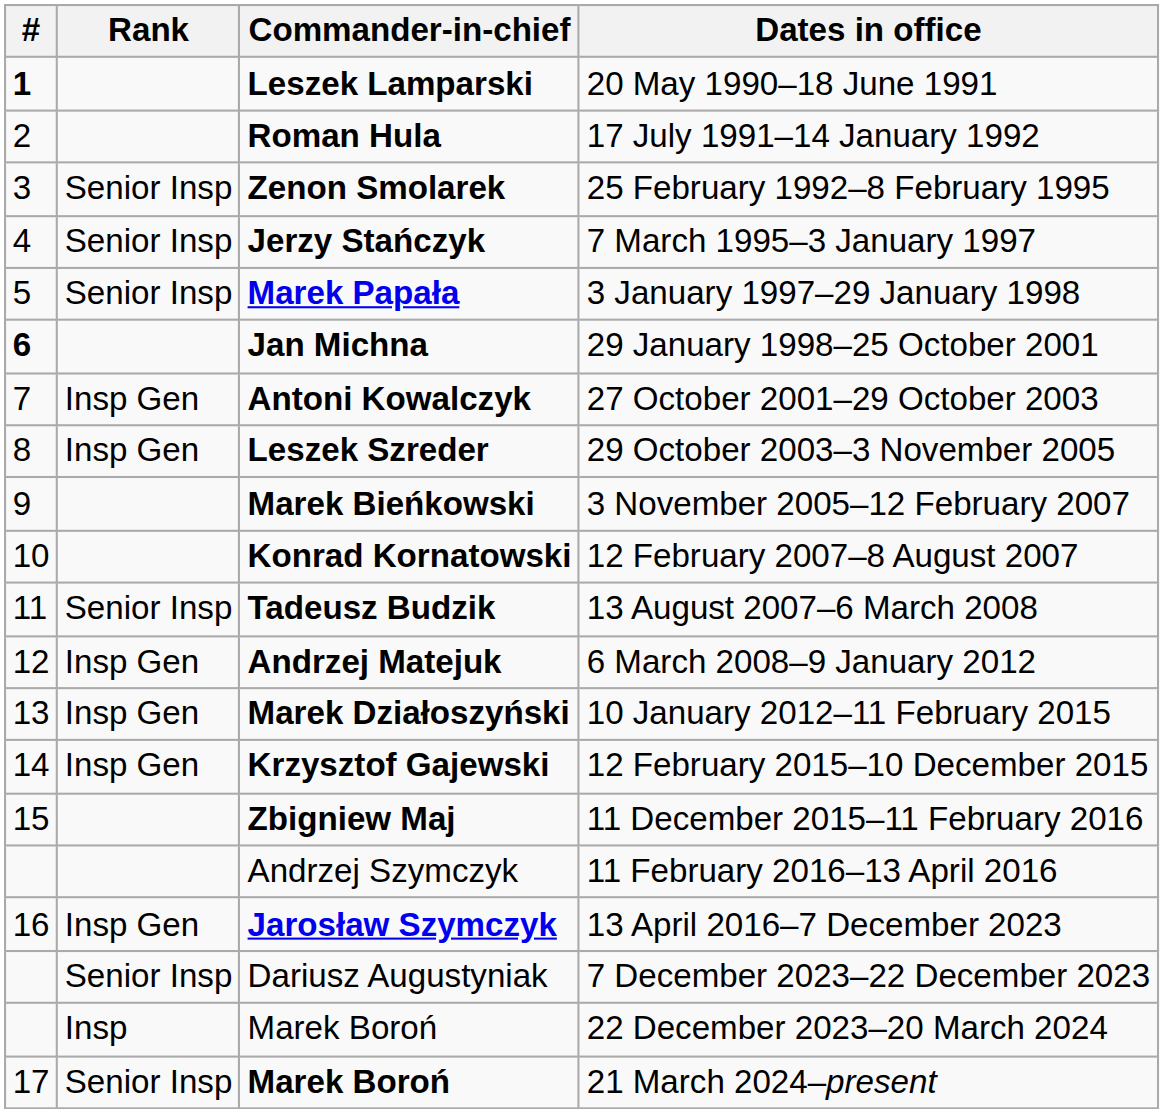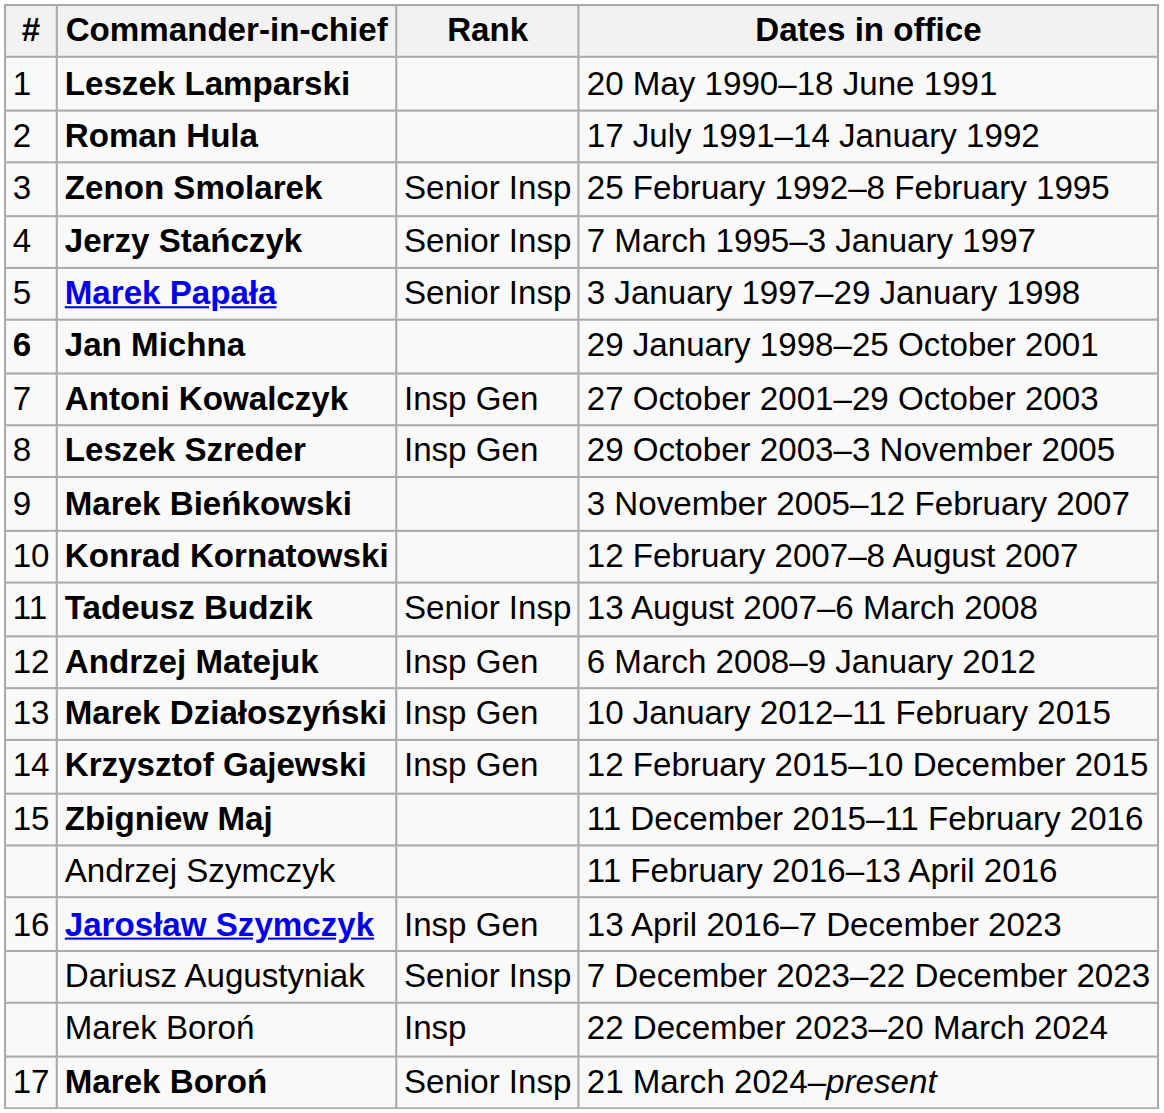columns swapped: Rank <-> Commander-in-chief
20 May 1990–18 June 1991 | #: bold -> normal
